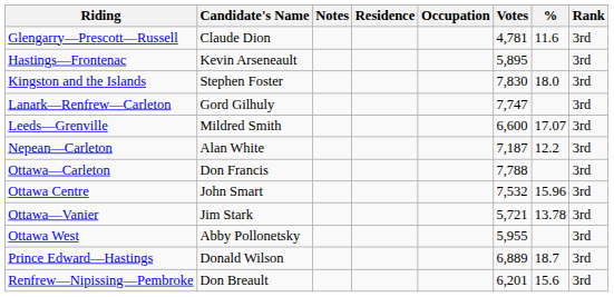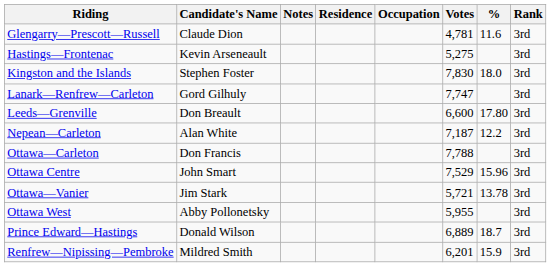Hastings—Frontenac | Votes: 5,895 -> 5,275
Leeds—Grenville | Candidate's Name: Mildred Smith -> Don Breault
Leeds—Grenville | %: 17.07 -> 17.80
Ottawa Centre | Votes: 7,532 -> 7,529
Renfrew—Nipissing—Pembroke | Candidate's Name: Don Breault -> Mildred Smith
Renfrew—Nipissing—Pembroke | %: 15.6 -> 15.9
